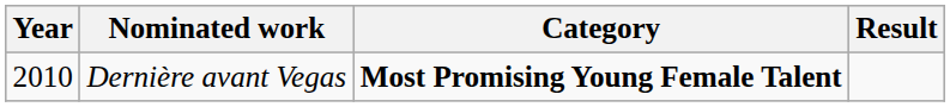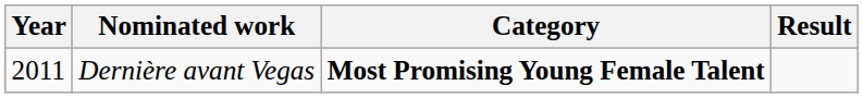Dernière avant Vegas | Year: 2010 -> 2011
